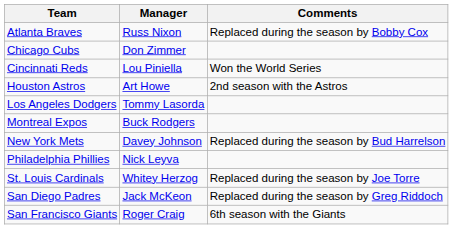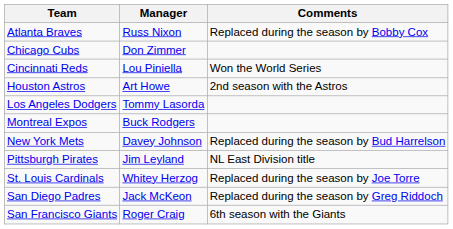- row: Philadelphia Phillies | Nick Leyva
+ row: Pittsburgh Pirates | Jim Leyland | NL East Division title
